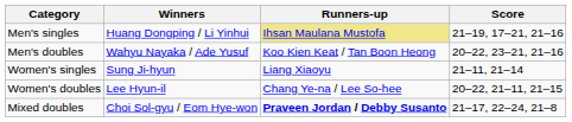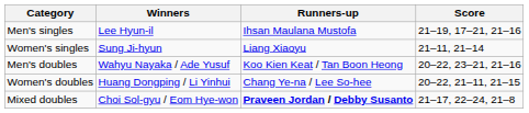Men's singles | Winners: Huang Dongping / Li Yinhui -> Lee Hyun-il
Men's singles | Runners-up: khaki background -> no background
rows swapped: Women's singles <-> Men's doubles
Women's doubles | Winners: Lee Hyun-il -> Huang Dongping / Li Yinhui
